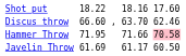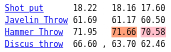rows swapped: Discus throw <-> Javelin Throw
Hammer Throw | column 5: no background -> lightsalmon background
